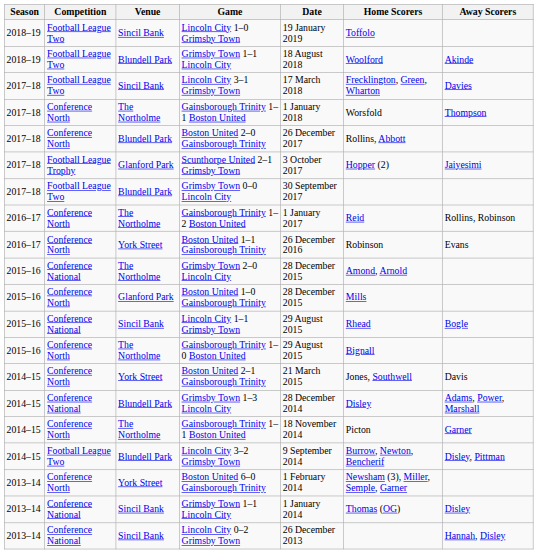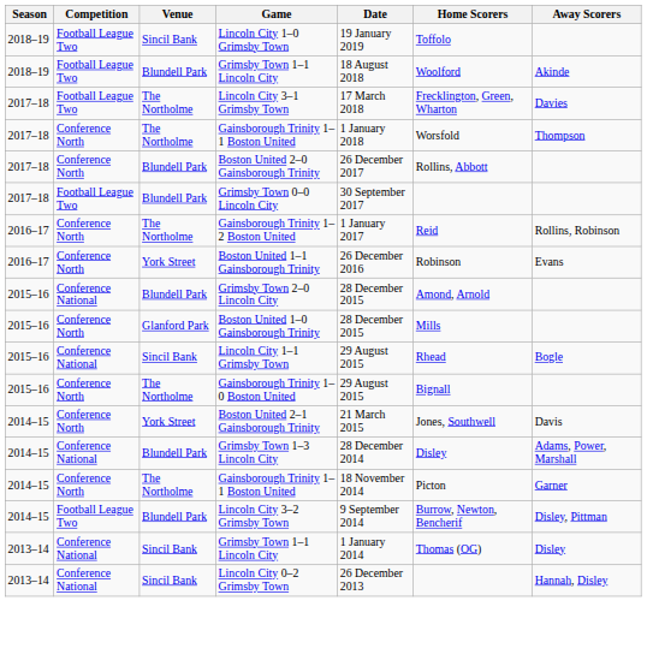Lincoln City 3–1 Grimsby Town | Venue: Sincil Bank -> The Northolme
- row: 2017–18 | Football League Trophy | Glanford Park | Scunthorpe United 2–1 Grimsby Town | 3 October 2017 | Hopper (2) | Jaiyesimi
Grimsby Town 2–0 Lincoln City | Venue: The Northolme -> Blundell Park
- row: 2013–14 | Conference North | York Street | Boston United 6–0 Gainsborough Trinity | 1 February 2014 | Newsham (3), Miller, Semple, Garner
